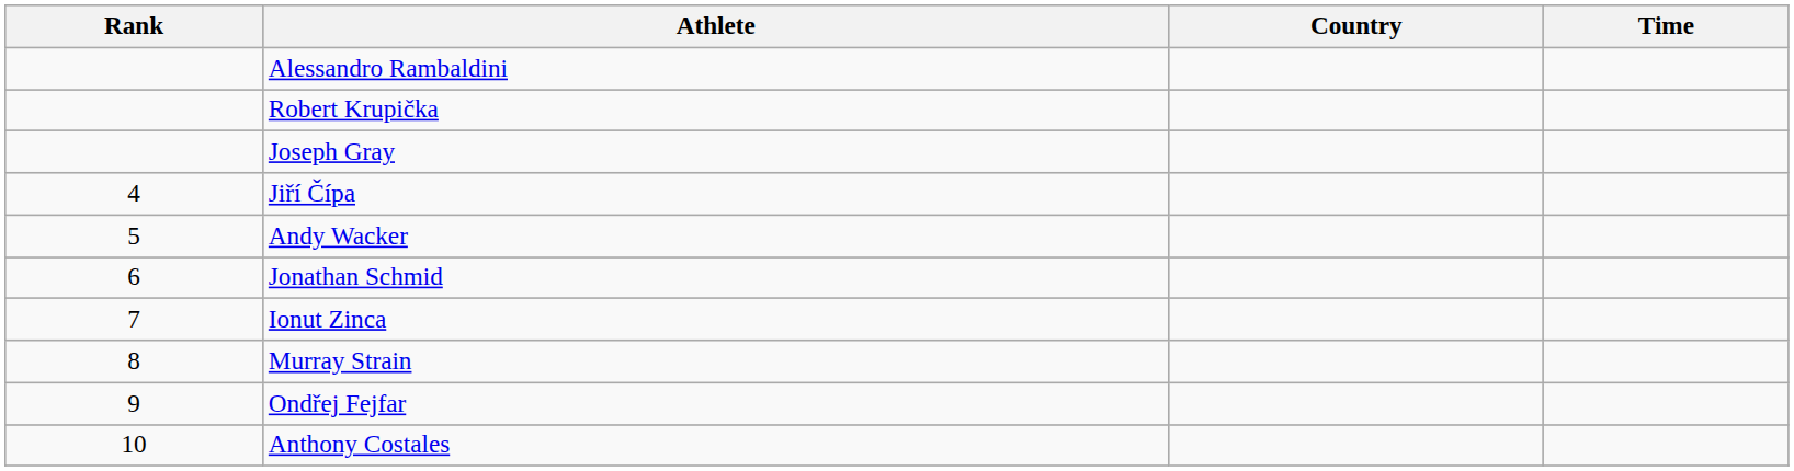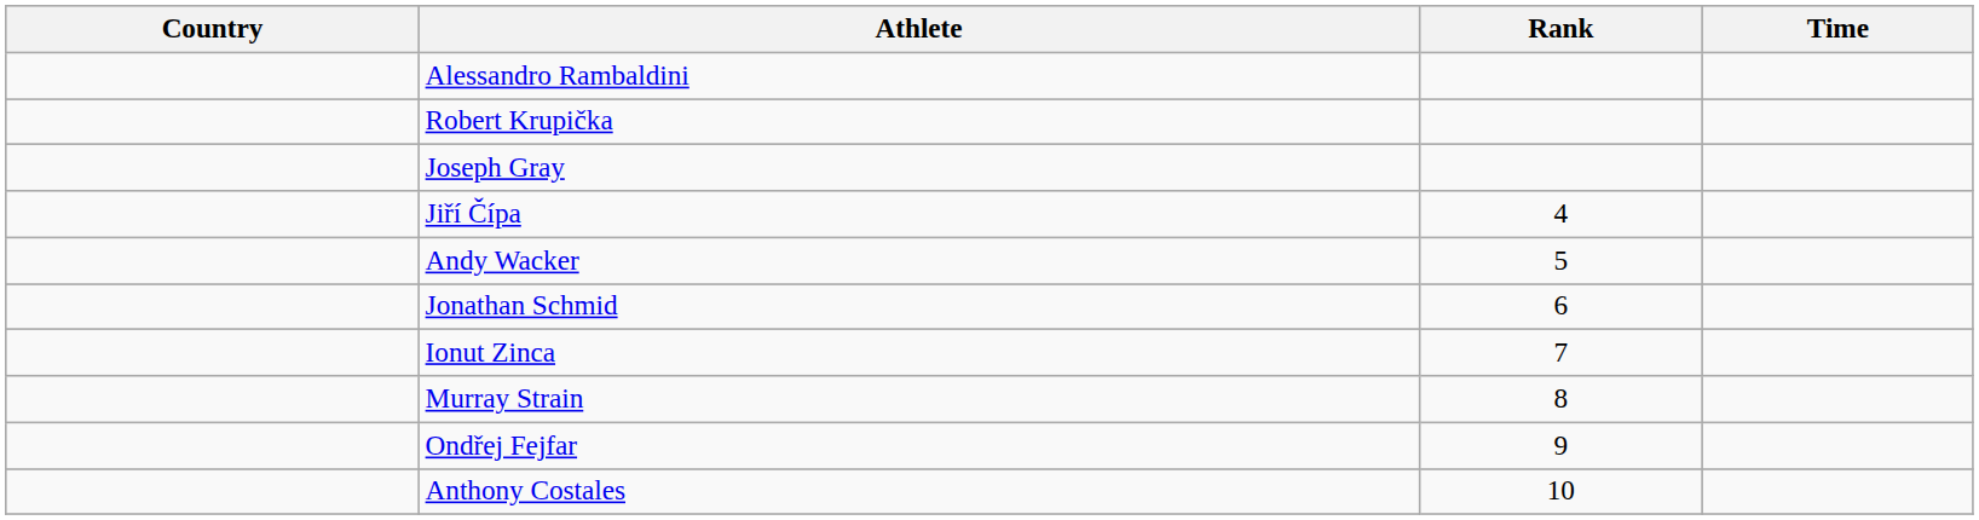columns swapped: Rank <-> Country
